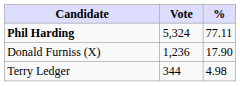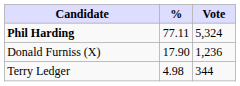columns swapped: Vote <-> %
